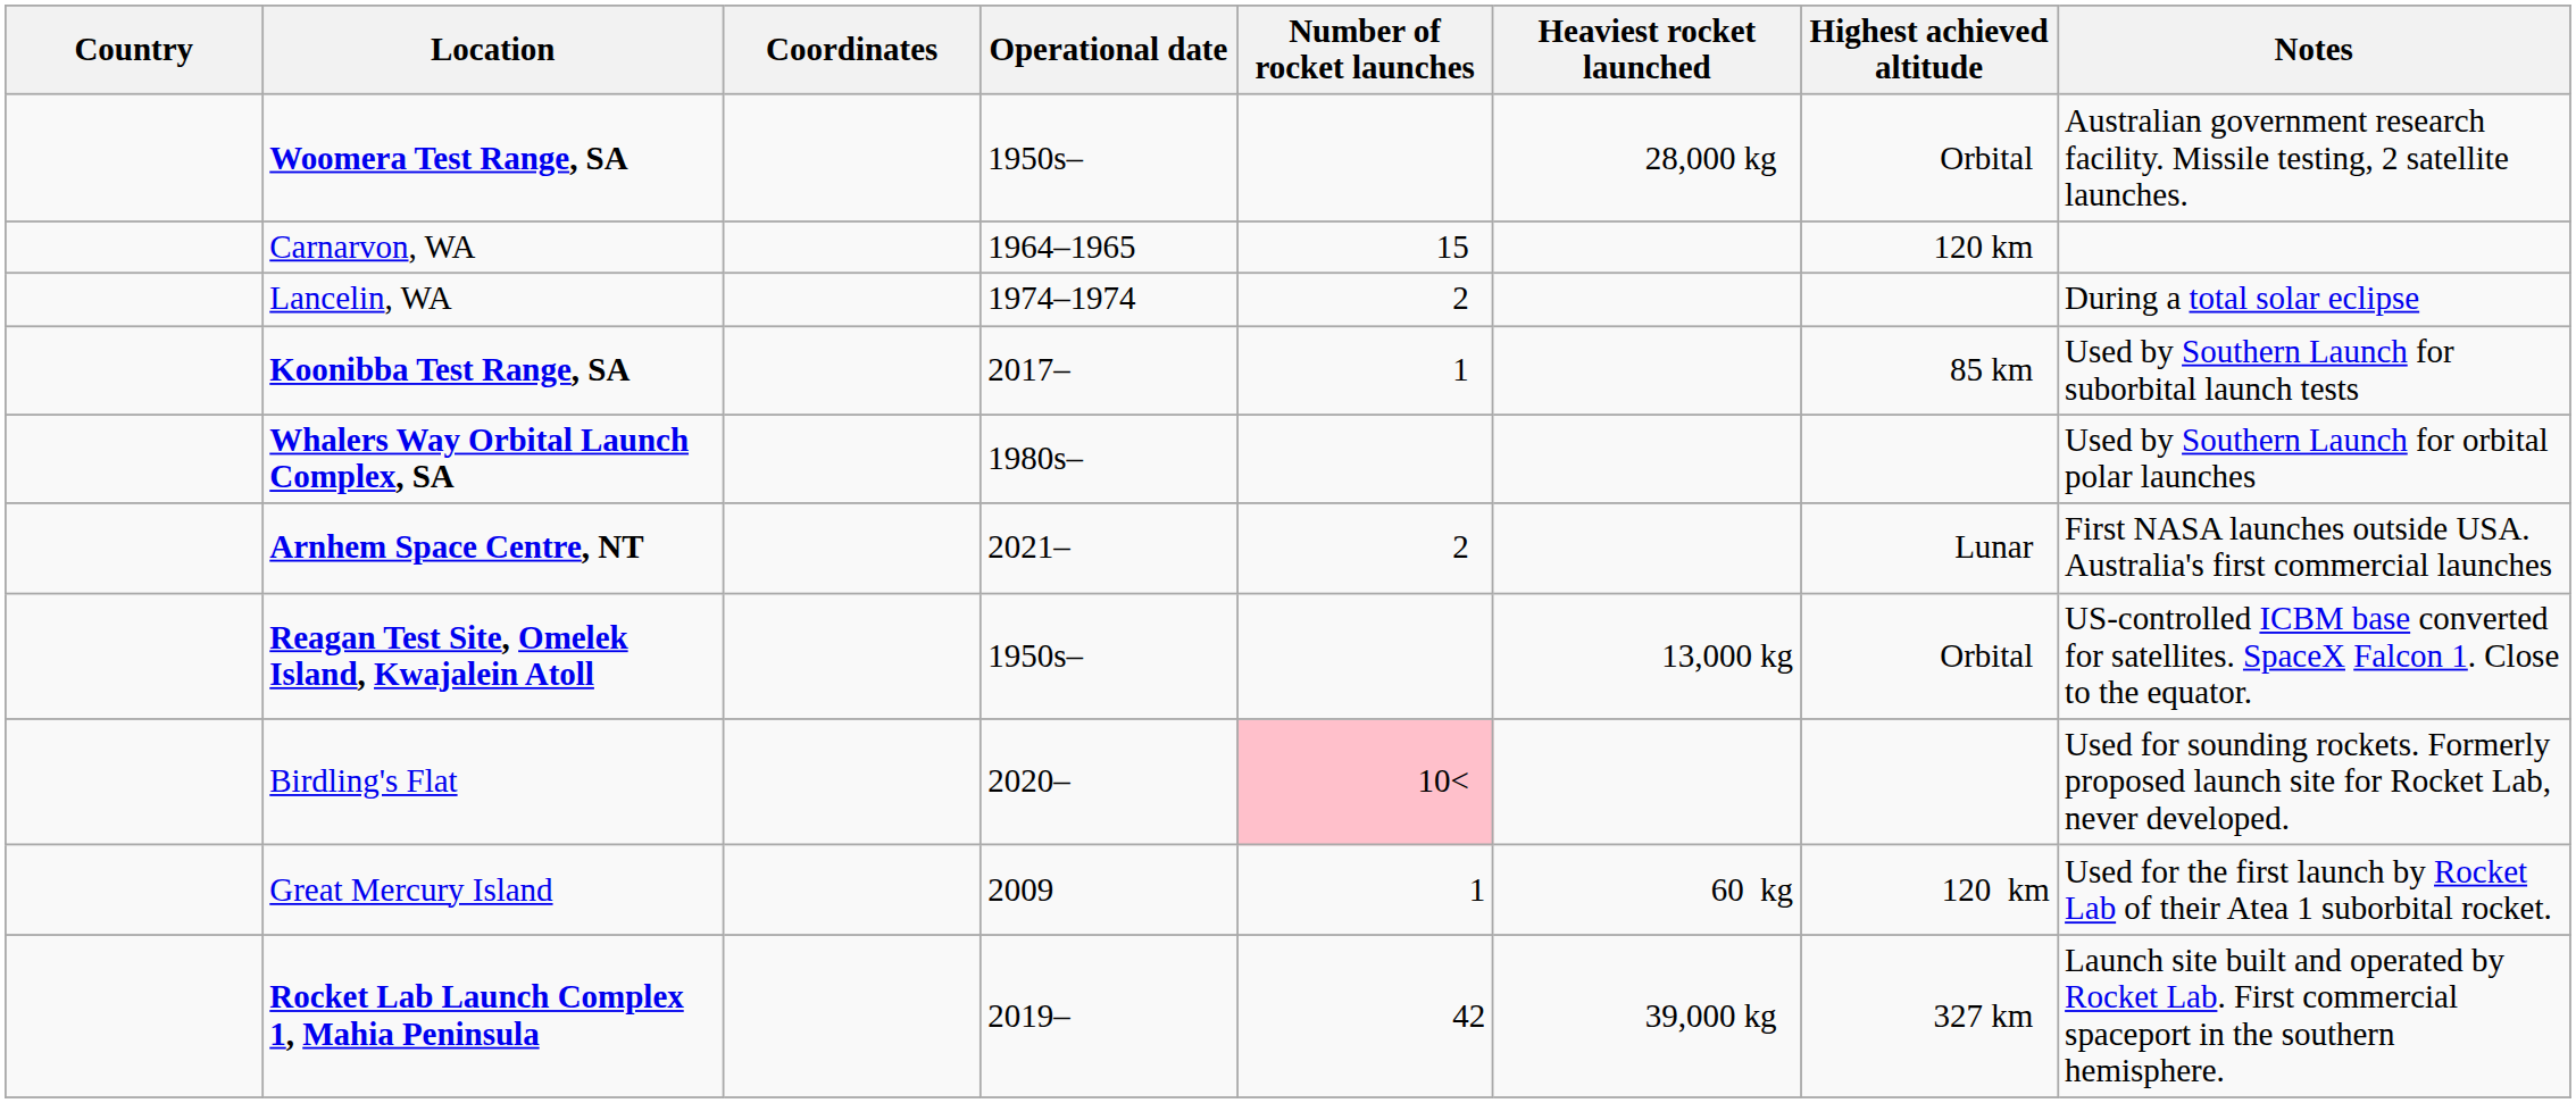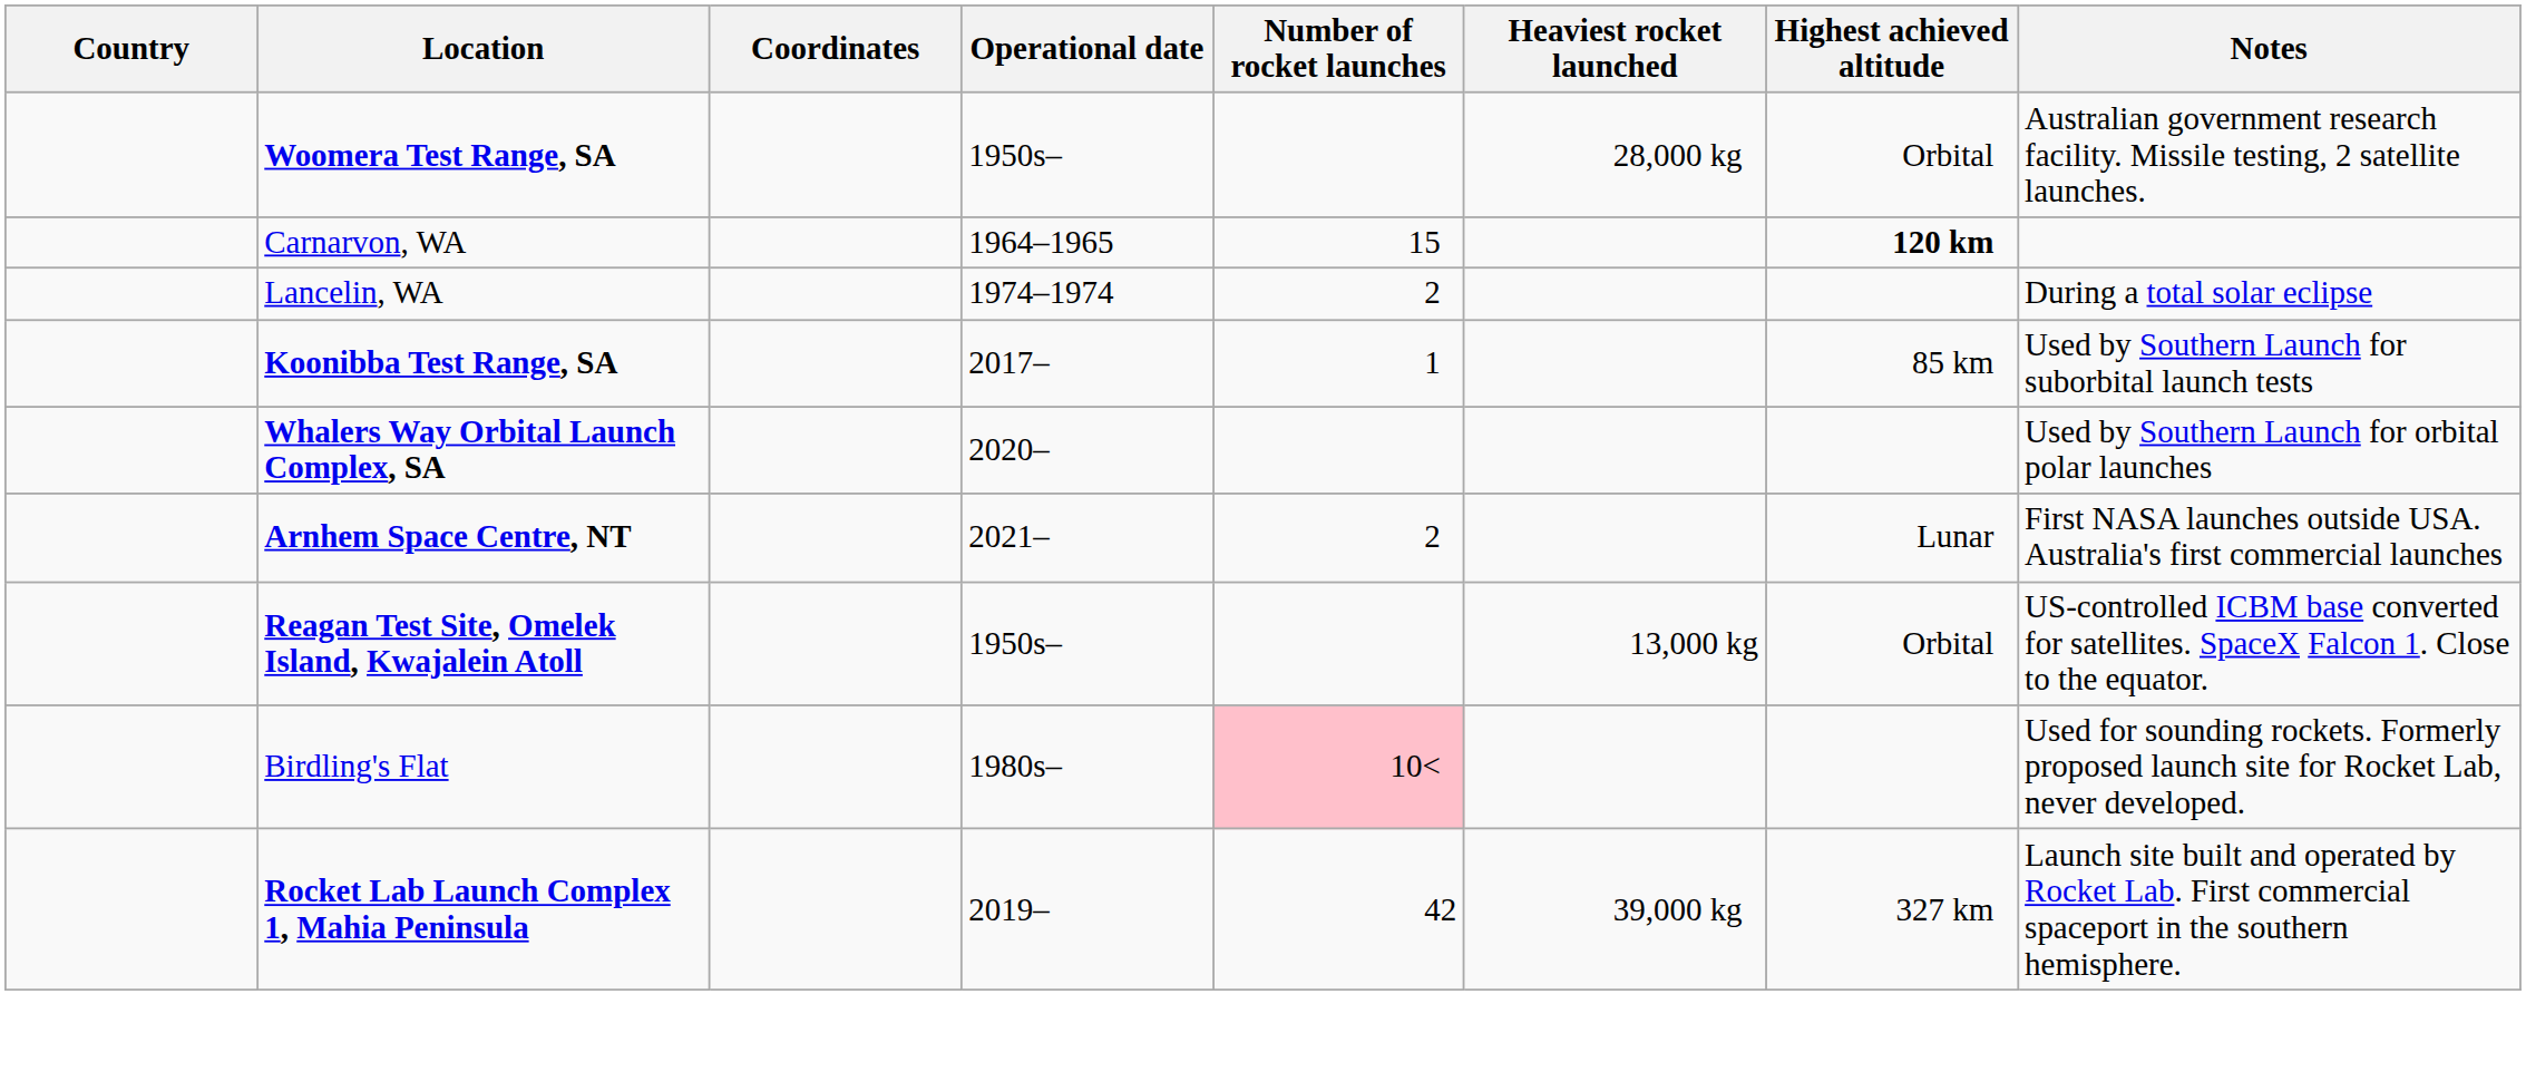Carnarvon, WA | Highest achieved altitude: normal -> bold
Whalers Way Orbital Launch Complex, SA | Operational date: 1980s– -> 2020–
Birdling's Flat | Operational date: 2020– -> 1980s–
- row: Great Mercury Island | 2009 | 1 | 60 kg | 120 km | Used for the first launch by Rocket Lab of their Atea 1 suborbital rocket.
